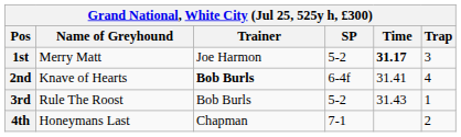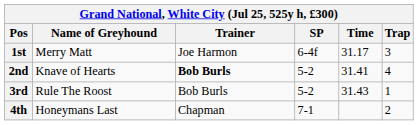1st | SP: 5-2 -> 6-4f
1st | Time: bold -> normal
2nd | SP: 6-4f -> 5-2
